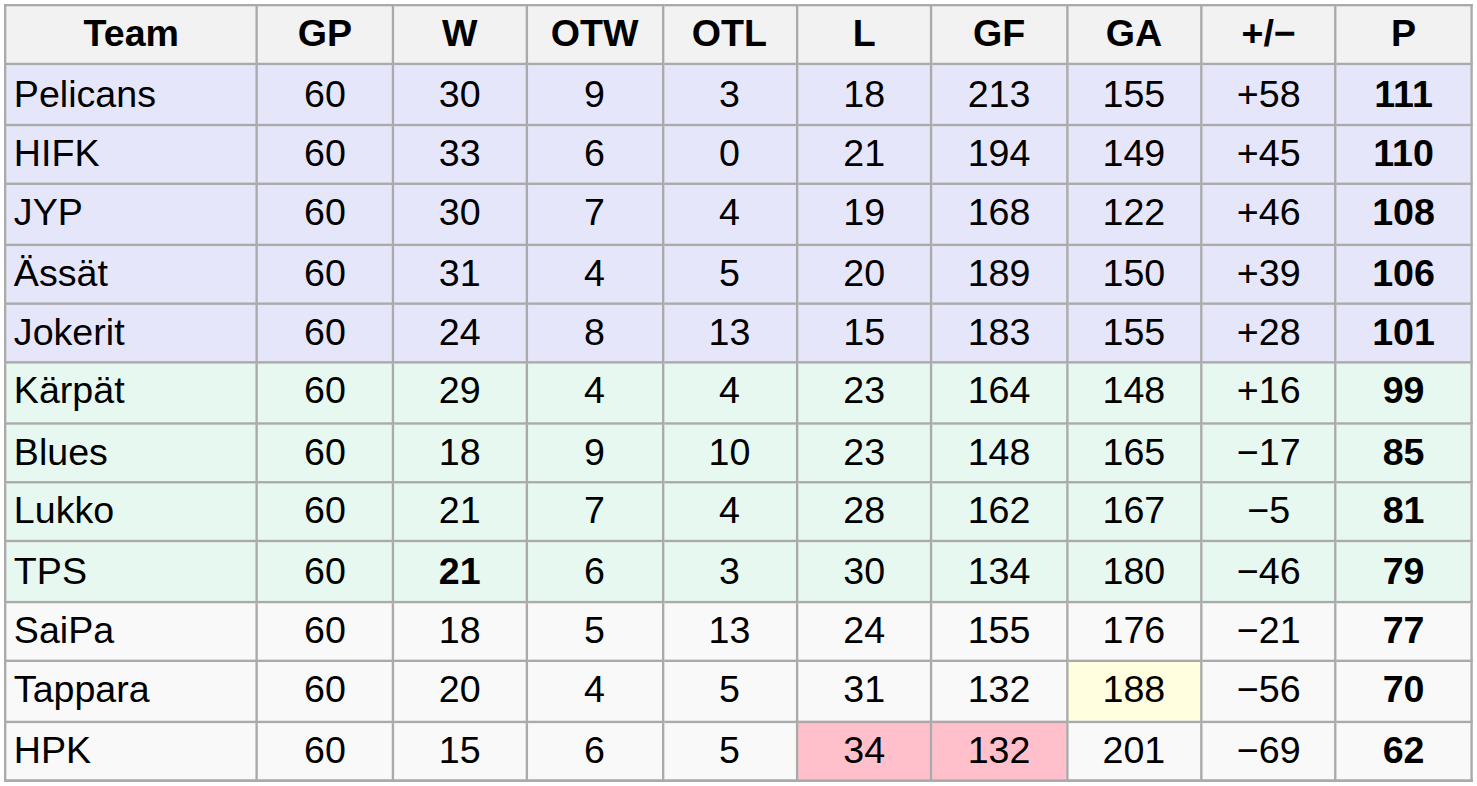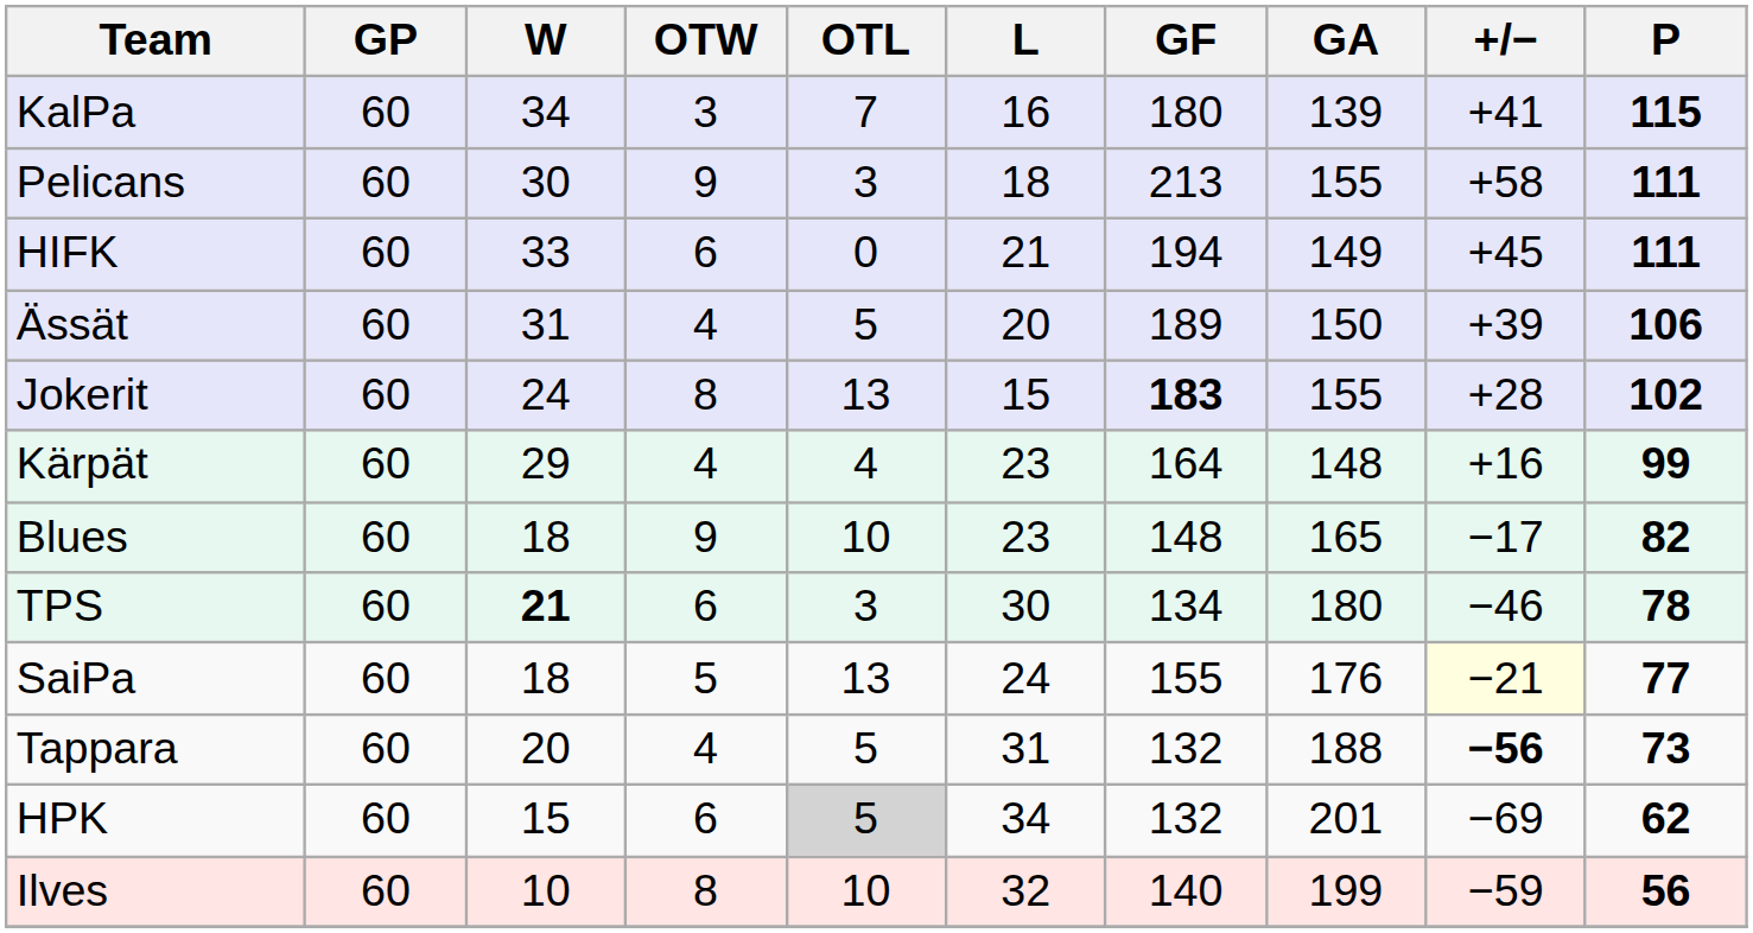+ row: KalPa | 60 | 34 | 3 | 7 | 16 | 180 | 139 | +41 | 115
HIFK | P: 110 -> 111
- row: JYP | 60 | 30 | 7 | 4 | 19 | 168 | 122 | +46 | 108
Jokerit | GF: normal -> bold
Jokerit | P: 101 -> 102
Blues | P: 85 -> 82
- row: Lukko | 60 | 21 | 7 | 4 | 28 | 162 | 167 | −5 | 81
TPS | P: 79 -> 78
SaiPa | +/−: no background -> lightyellow background
Tappara | GA: lightyellow background -> no background
Tappara | +/−: normal -> bold
Tappara | P: 70 -> 73
HPK | OTL: no background -> lightgrey background
HPK | L: pink background -> no background
HPK | GF: pink background -> no background
+ row: Ilves | 60 | 10 | 8 | 10 | 32 | 140 | 199 | −59 | 56
